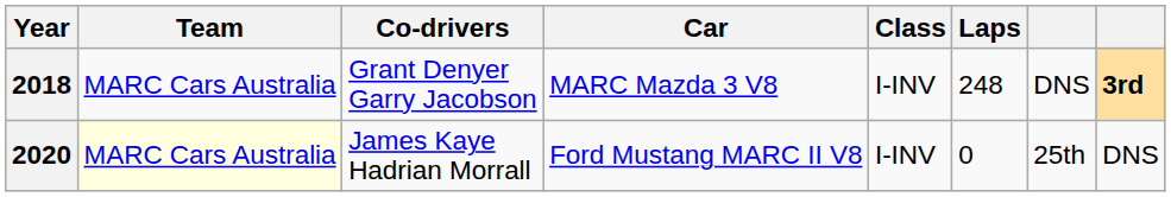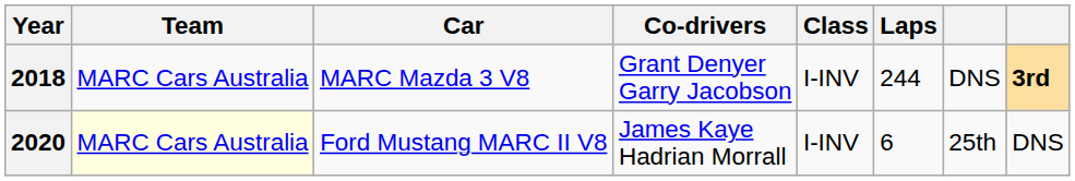columns swapped: Co-drivers <-> Car
2018 | Laps: 248 -> 244
2020 | Laps: 0 -> 6
